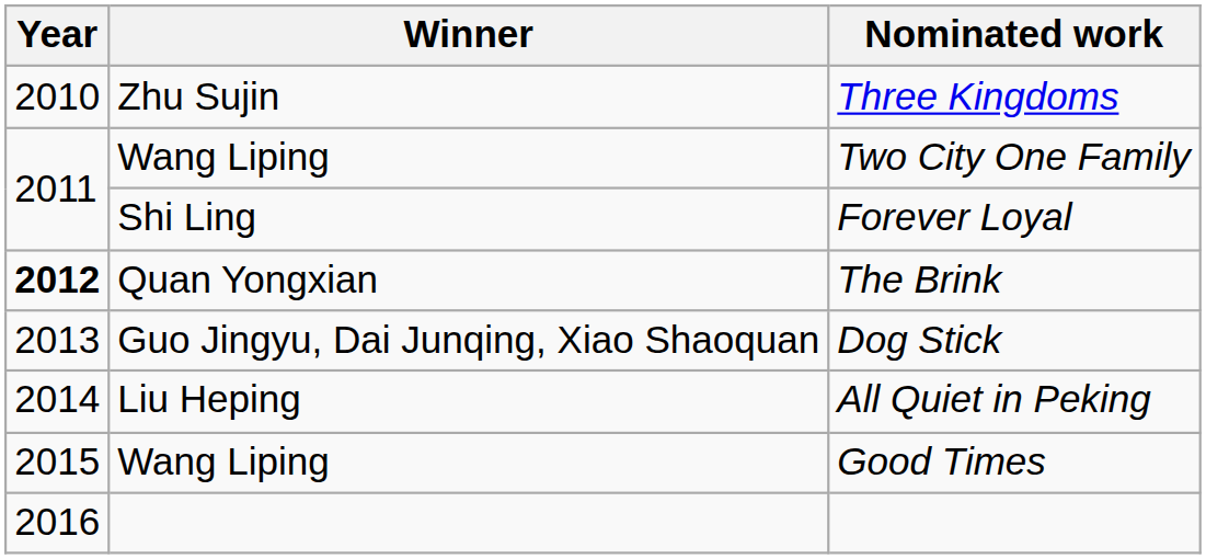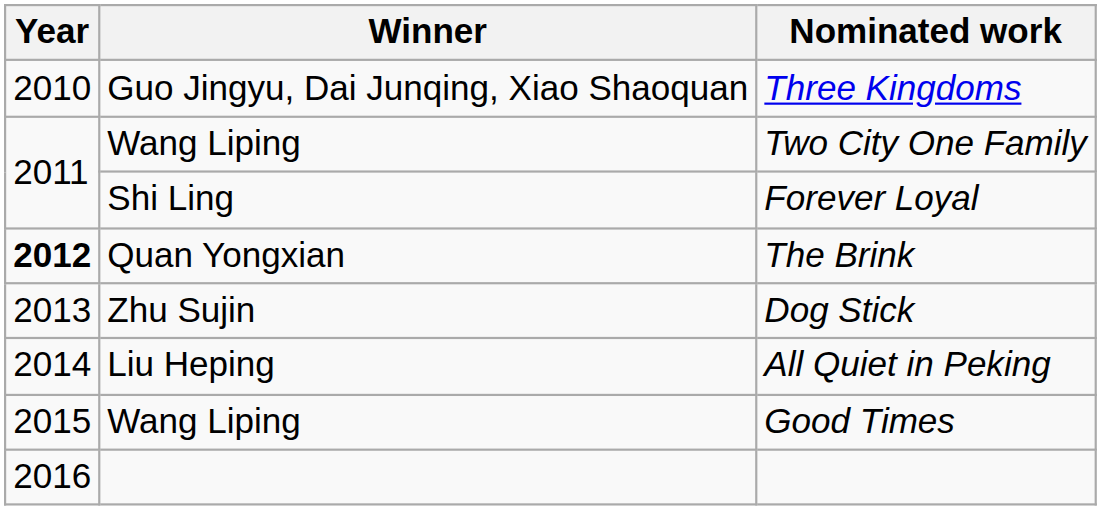Three Kingdoms | Winner: Zhu Sujin -> Guo Jingyu, Dai Junqing, Xiao Shaoquan
Dog Stick | Winner: Guo Jingyu, Dai Junqing, Xiao Shaoquan -> Zhu Sujin
